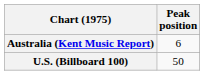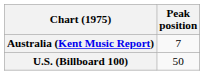Australia (Kent Music Report) | Peak position: 6 -> 7
